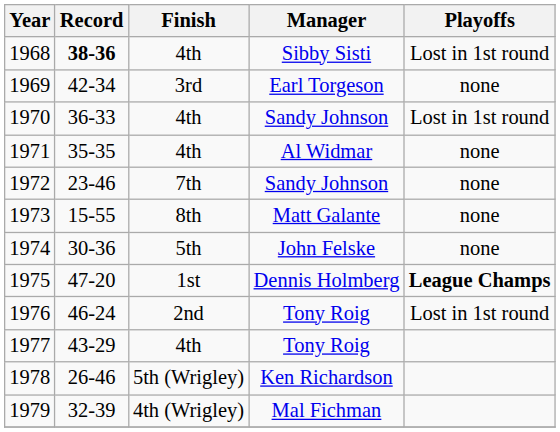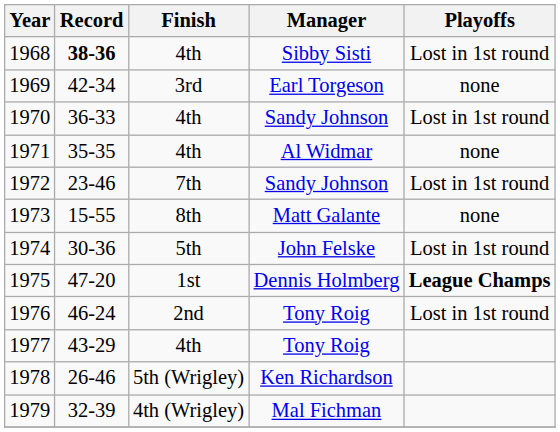1972 | Playoffs: none -> Lost in 1st round
1974 | Playoffs: none -> Lost in 1st round
